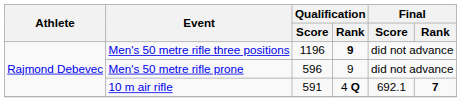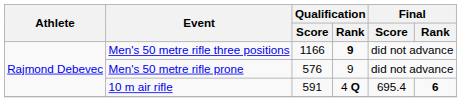Men's 50 metre rifle three positions | Qualification / Score: 1196 -> 1166
Men's 50 metre rifle prone | Qualification / Score: 596 -> 576
10 m air rifle | Final / Score: 692.1 -> 695.4
10 m air rifle | Final / Rank: 7 -> 6
